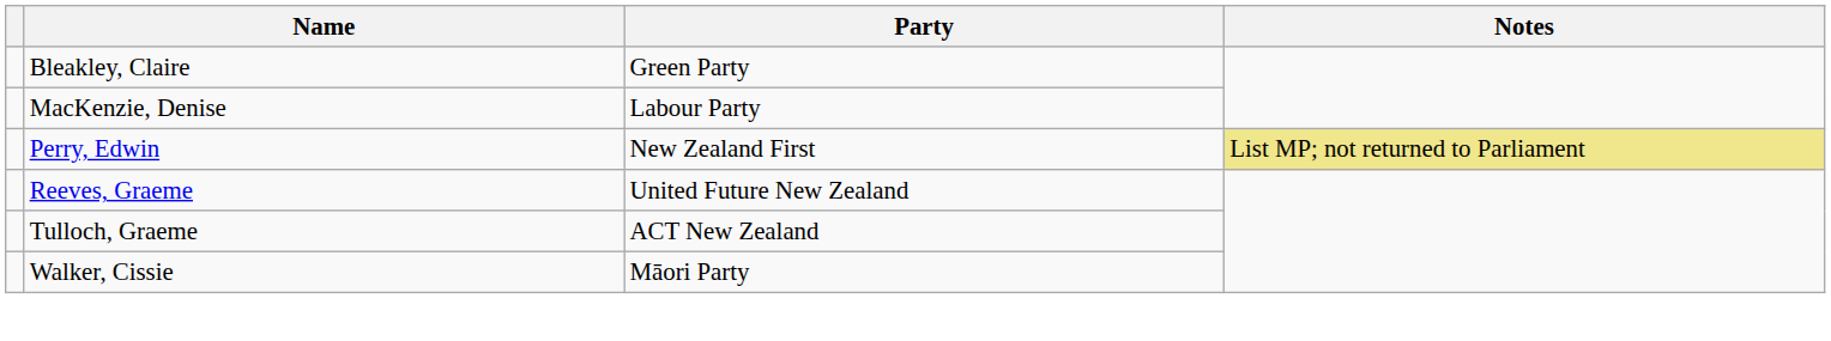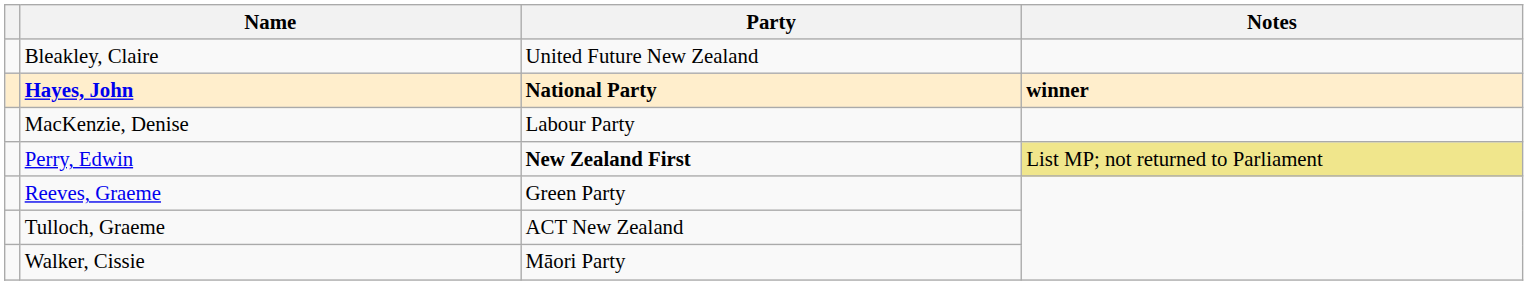Bleakley, Claire | Party: Green Party -> United Future New Zealand
+ row: Hayes, John | National Party | winner
Perry, Edwin | Party: normal -> bold
Reeves, Graeme | Party: United Future New Zealand -> Green Party
